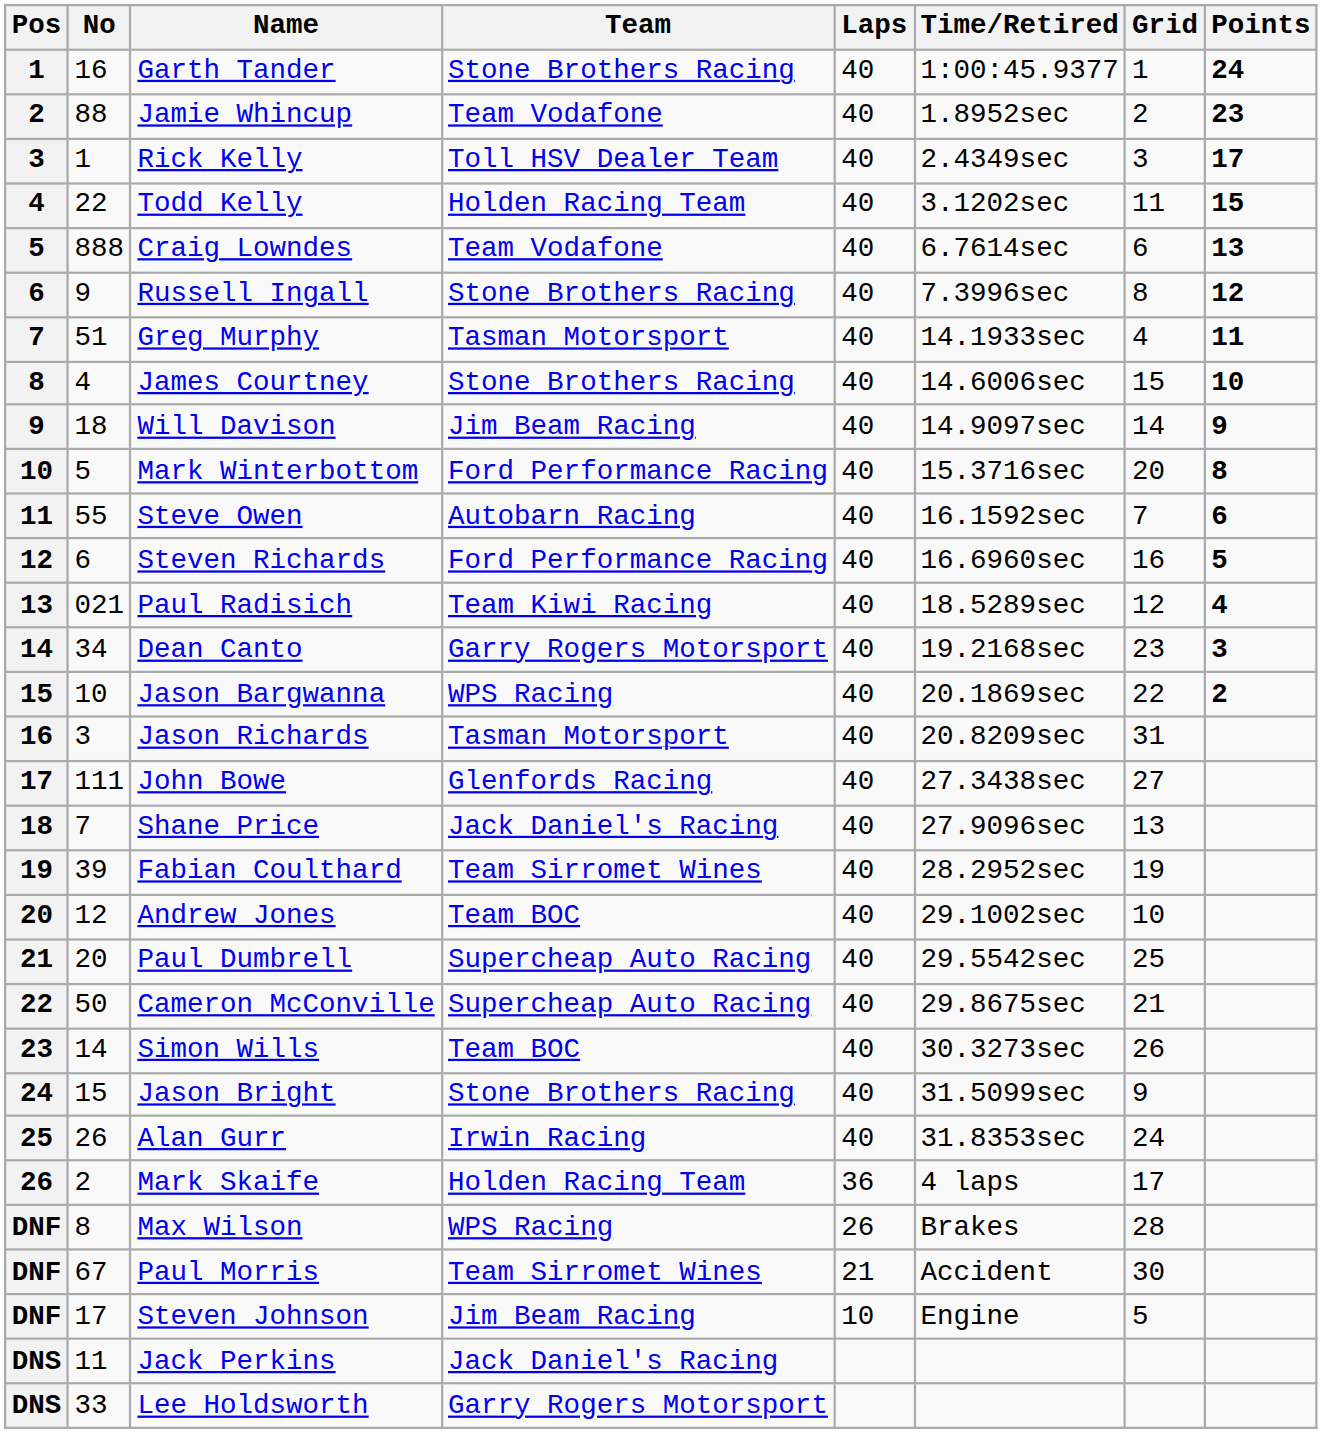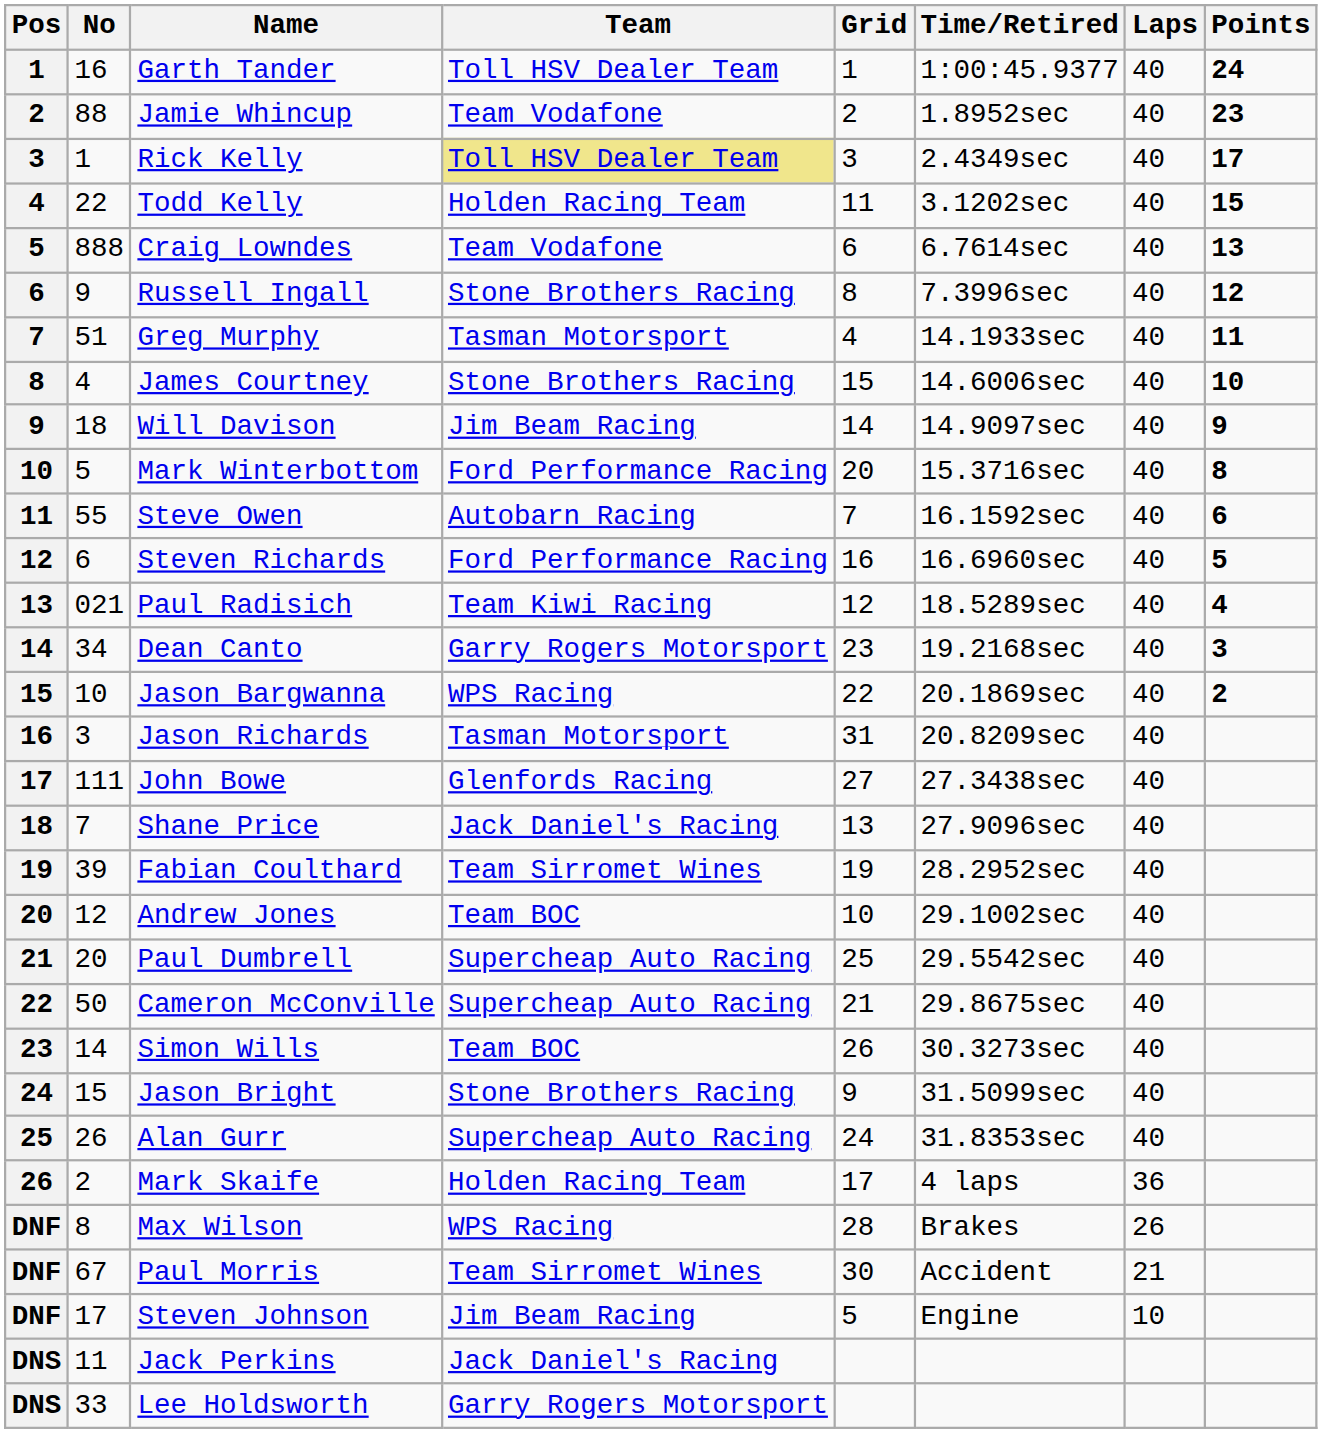columns swapped: Laps <-> Grid
Garth Tander | Team: Stone Brothers Racing -> Toll HSV Dealer Team
Rick Kelly | Team: no background -> khaki background
Alan Gurr | Team: Irwin Racing -> Supercheap Auto Racing
